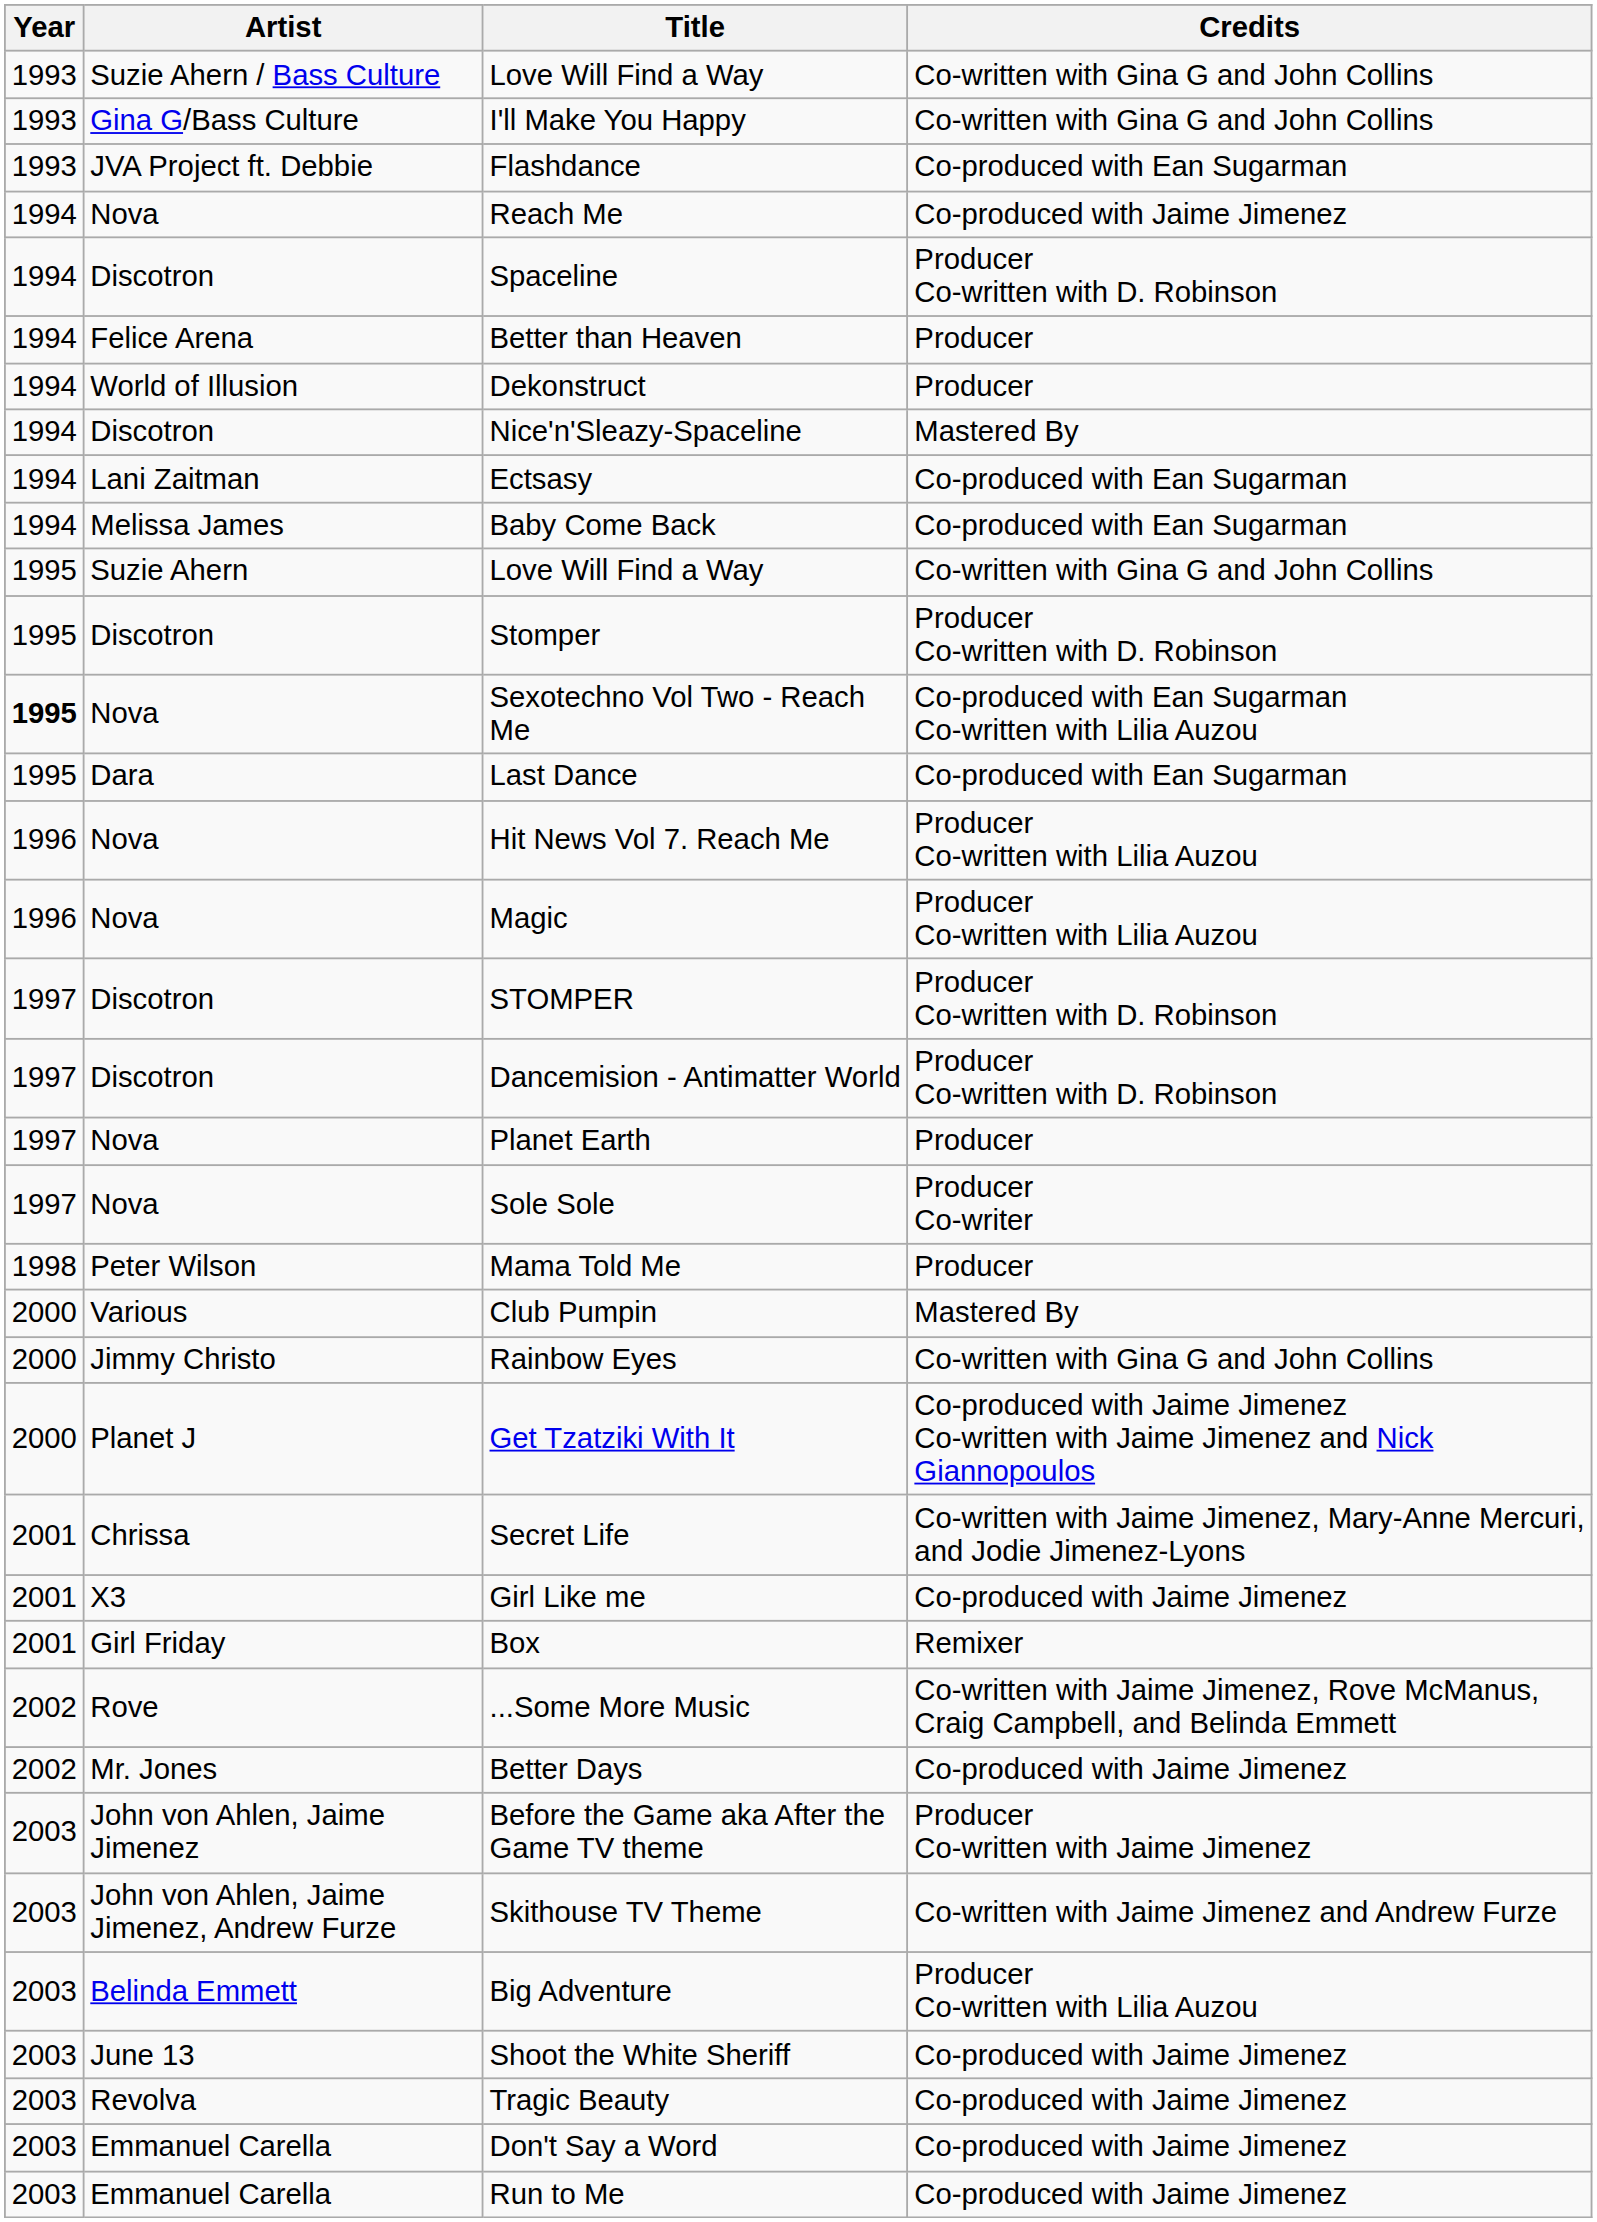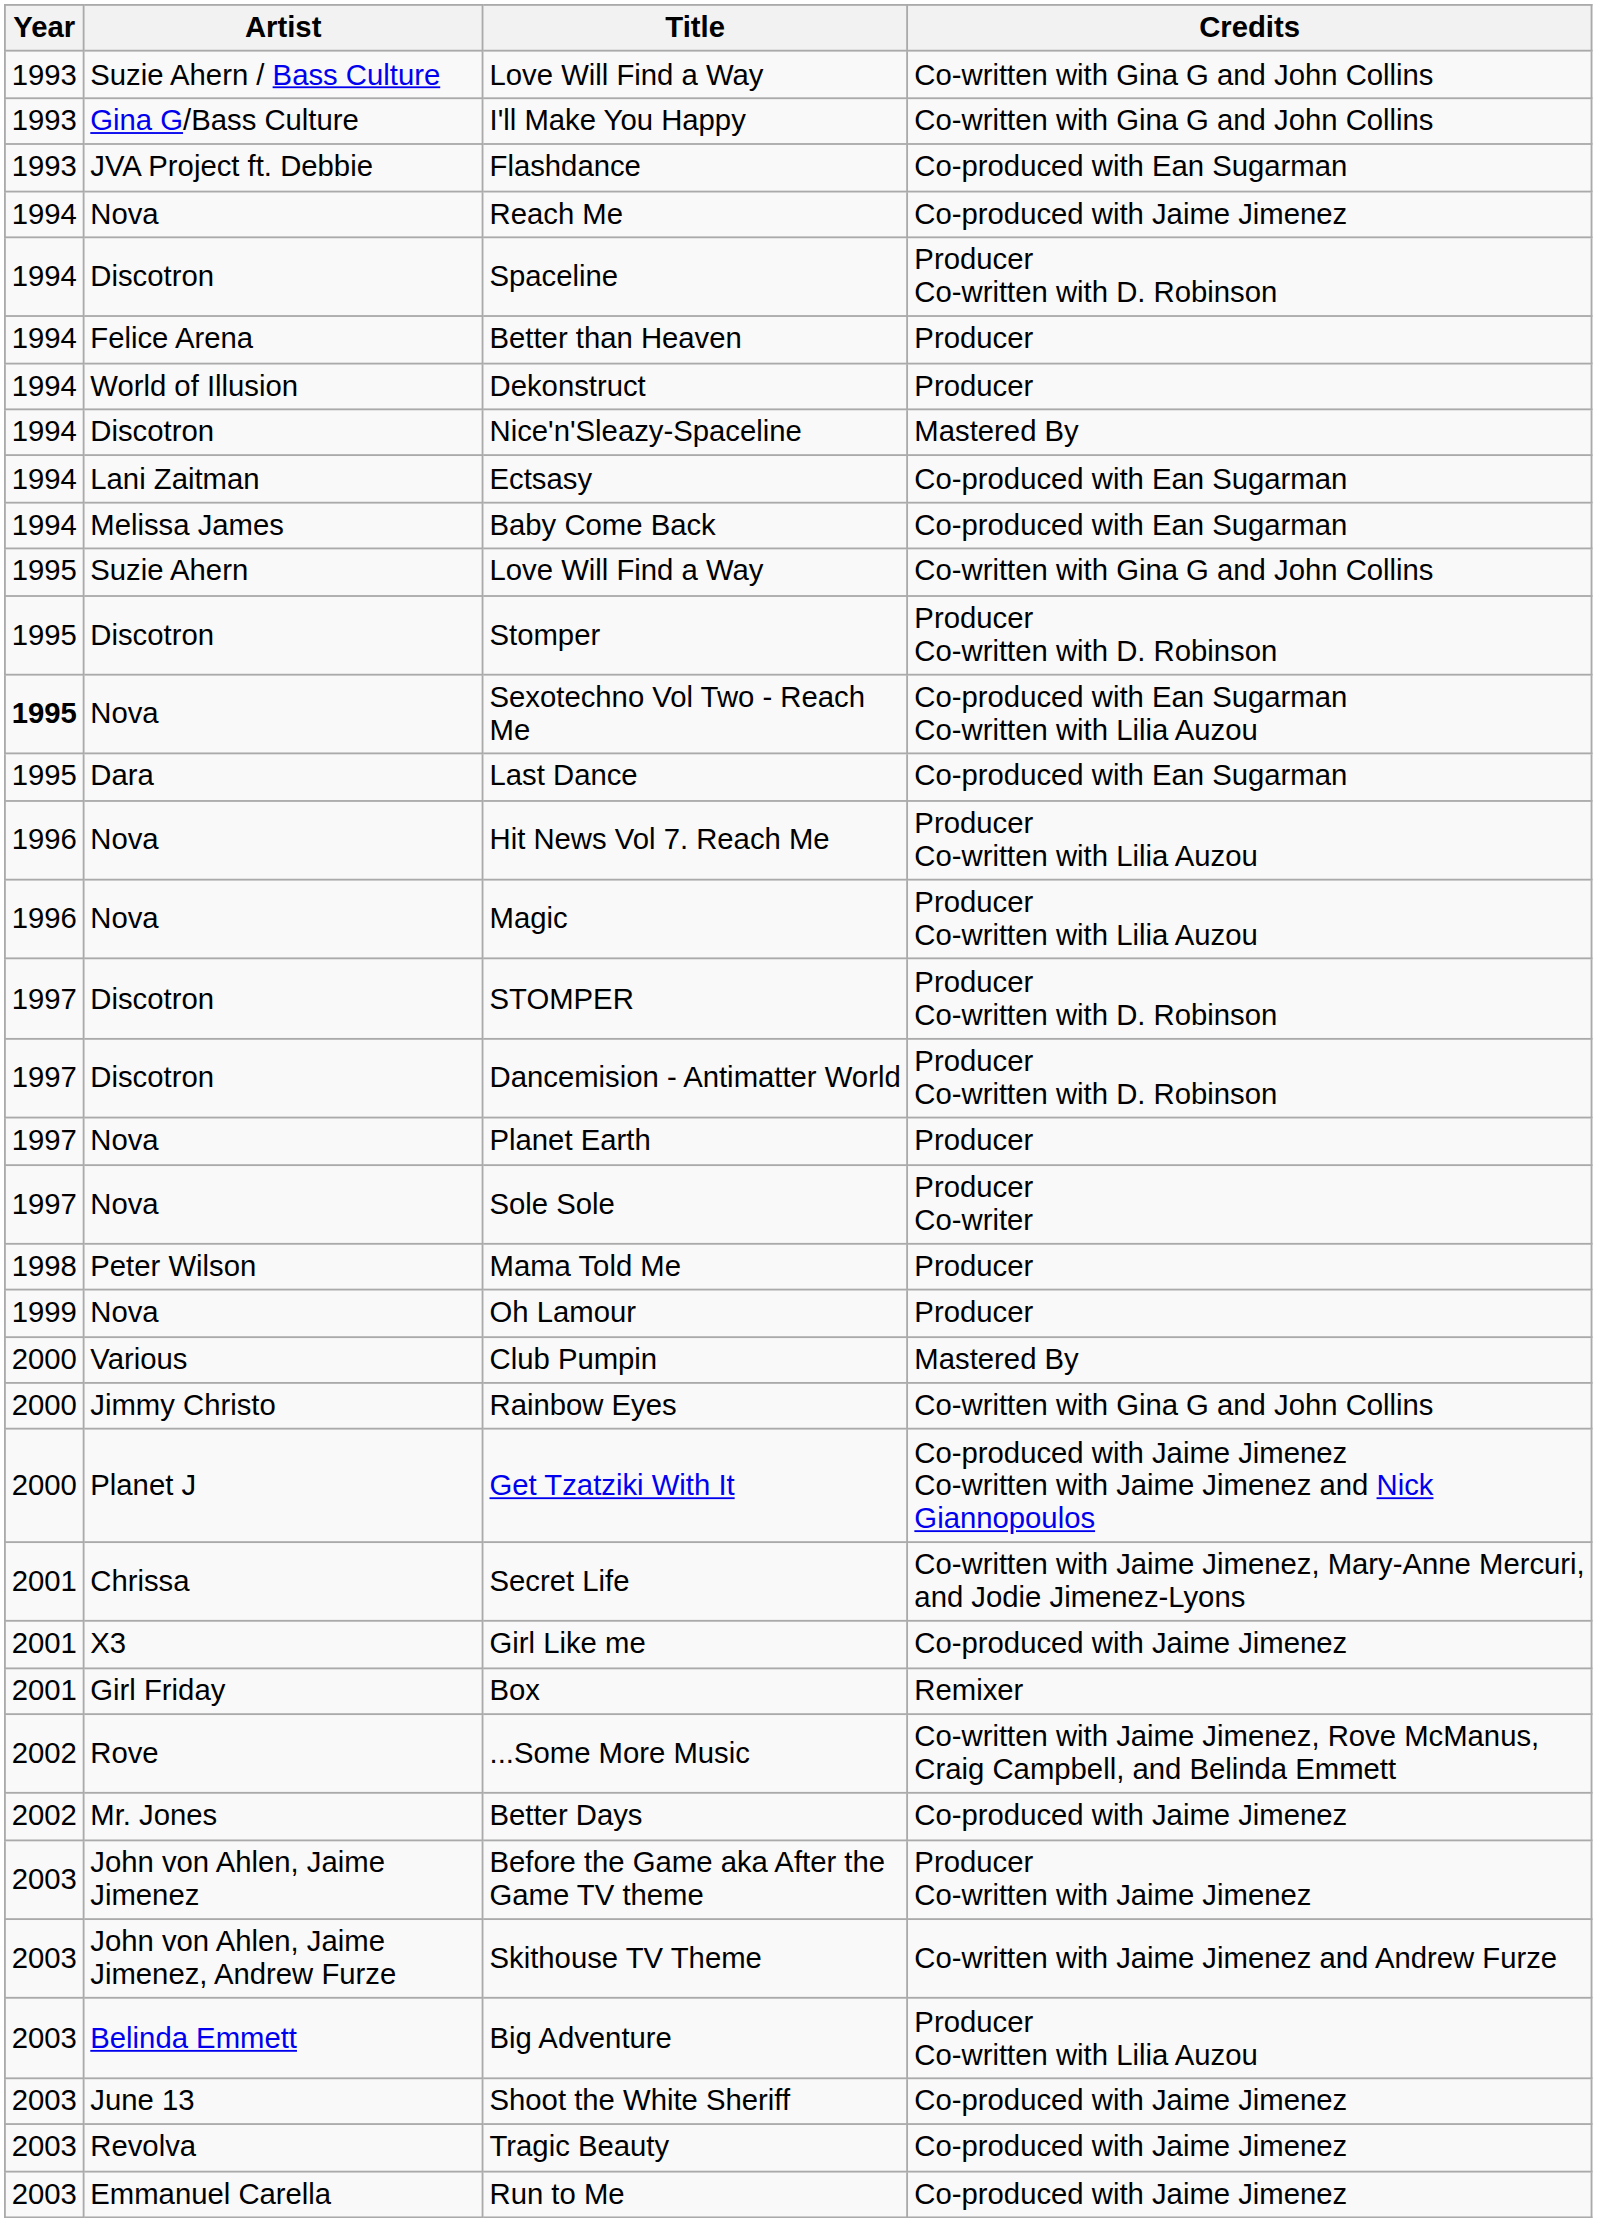+ row: 1999 | Nova | Oh Lamour | Producer
- row: 2003 | Emmanuel Carella | Don't Say a Word | Co-produced with Jaime Jimenez
